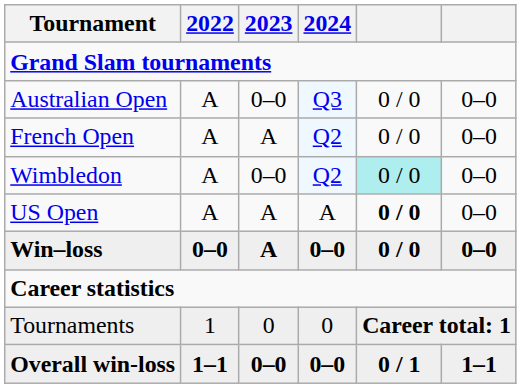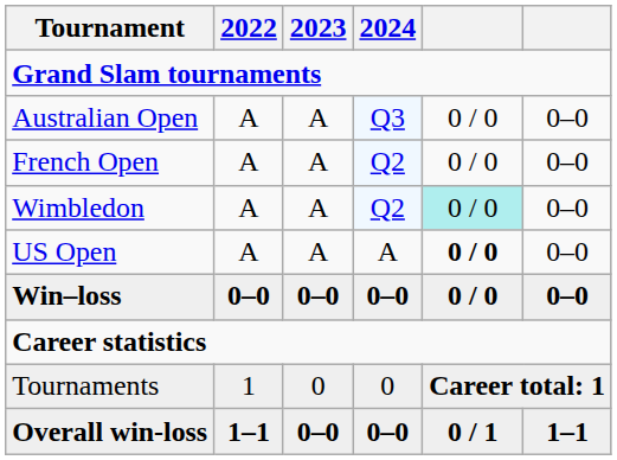Australian Open | 2023: 0–0 -> A
Wimbledon | 2023: 0–0 -> A
Win–loss | 2023: A -> 0–0
